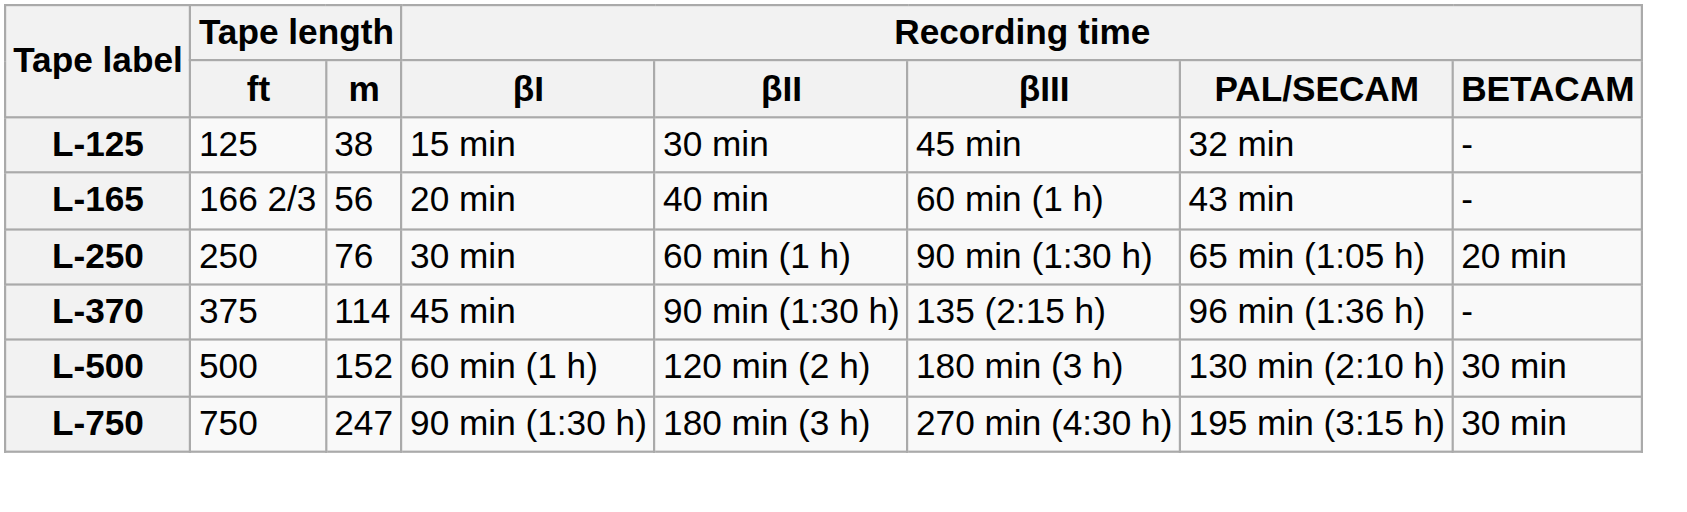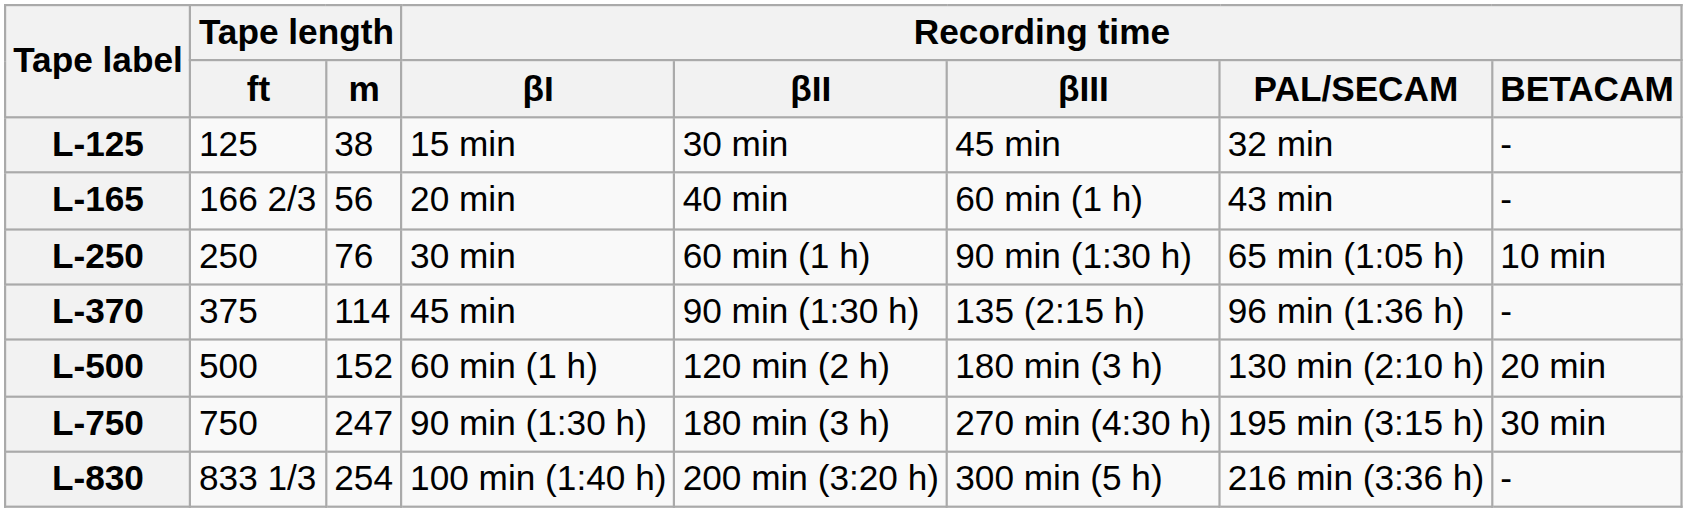L-250 | Recording time / BETACAM: 20 min -> 10 min
L-500 | Recording time / BETACAM: 30 min -> 20 min
+ row: L-830 | 833 1/3 | 254 | 100 min (1:40 h) | 200 min (3:20 h) | 300 min (5 h) | 216 min (3:36 h) | -
